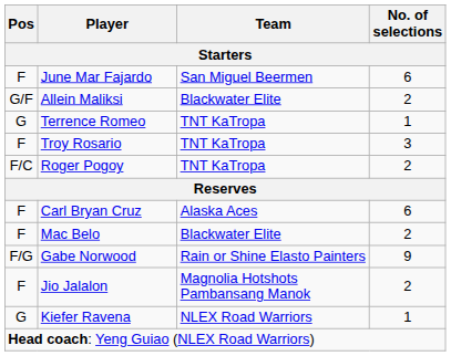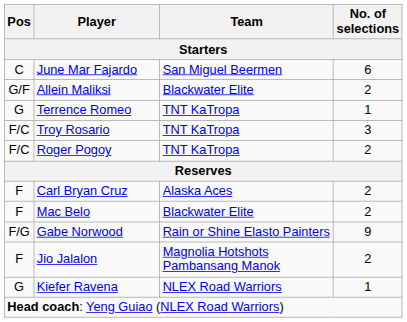June Mar Fajardo | Pos: F -> C
Troy Rosario | Pos: F -> F/C
Carl Bryan Cruz | No. of selections: 6 -> 2
